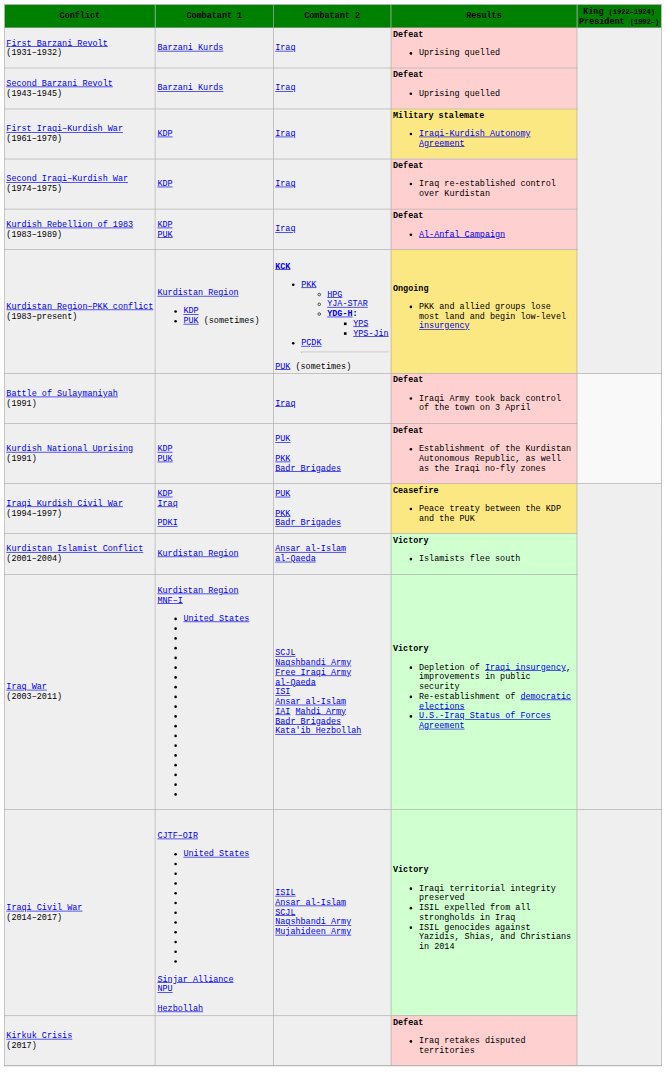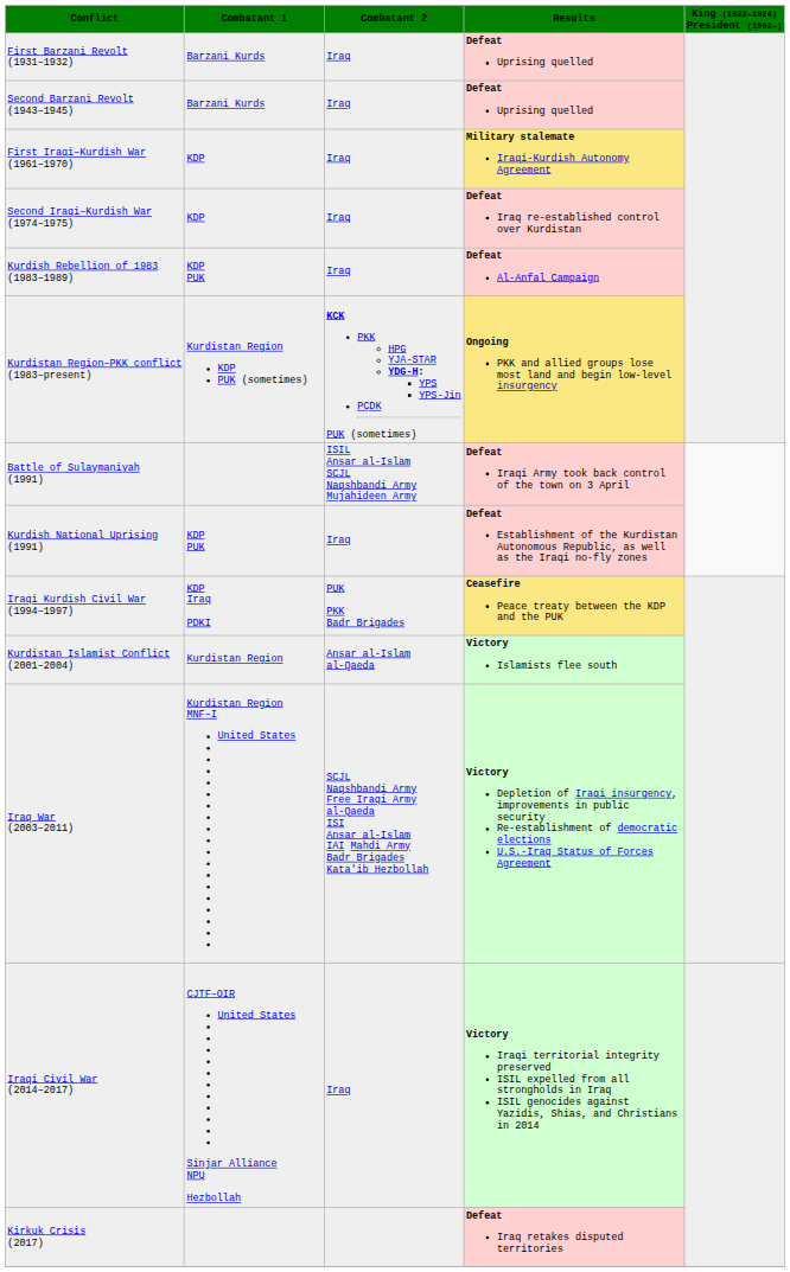Battle of Sulaymaniyah (1991) | Combatant 2: Iraq -> ISIL Ansar al-Islam SCJL Naqshbandi Army Mujahideen Army
Kurdish National Uprising (1991) | Combatant 2: PUK PKK Badr Brigades -> Iraq
Iraqi Civil War (2014–2017) | Combatant 2: ISIL Ansar al-Islam SCJL Naqshbandi Army Mujahideen Army -> Iraq
